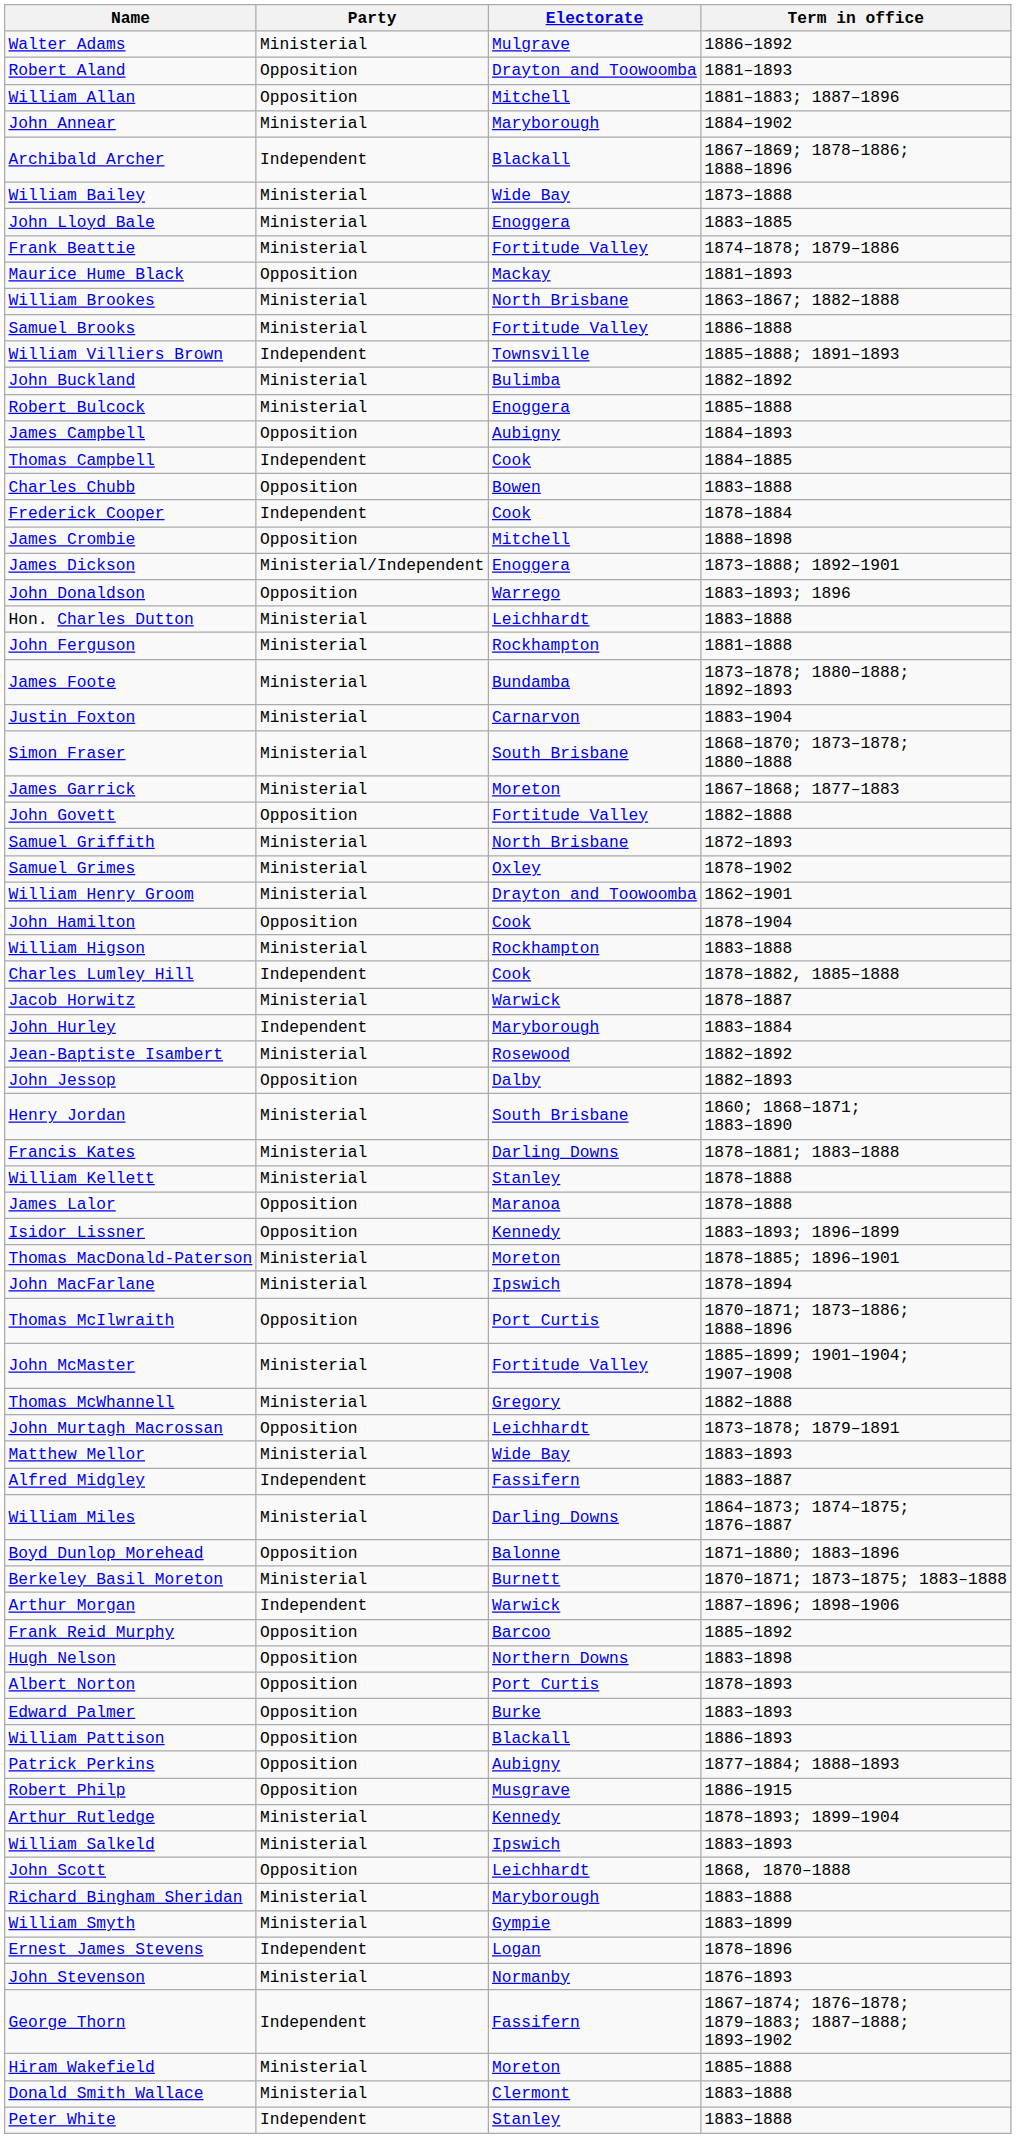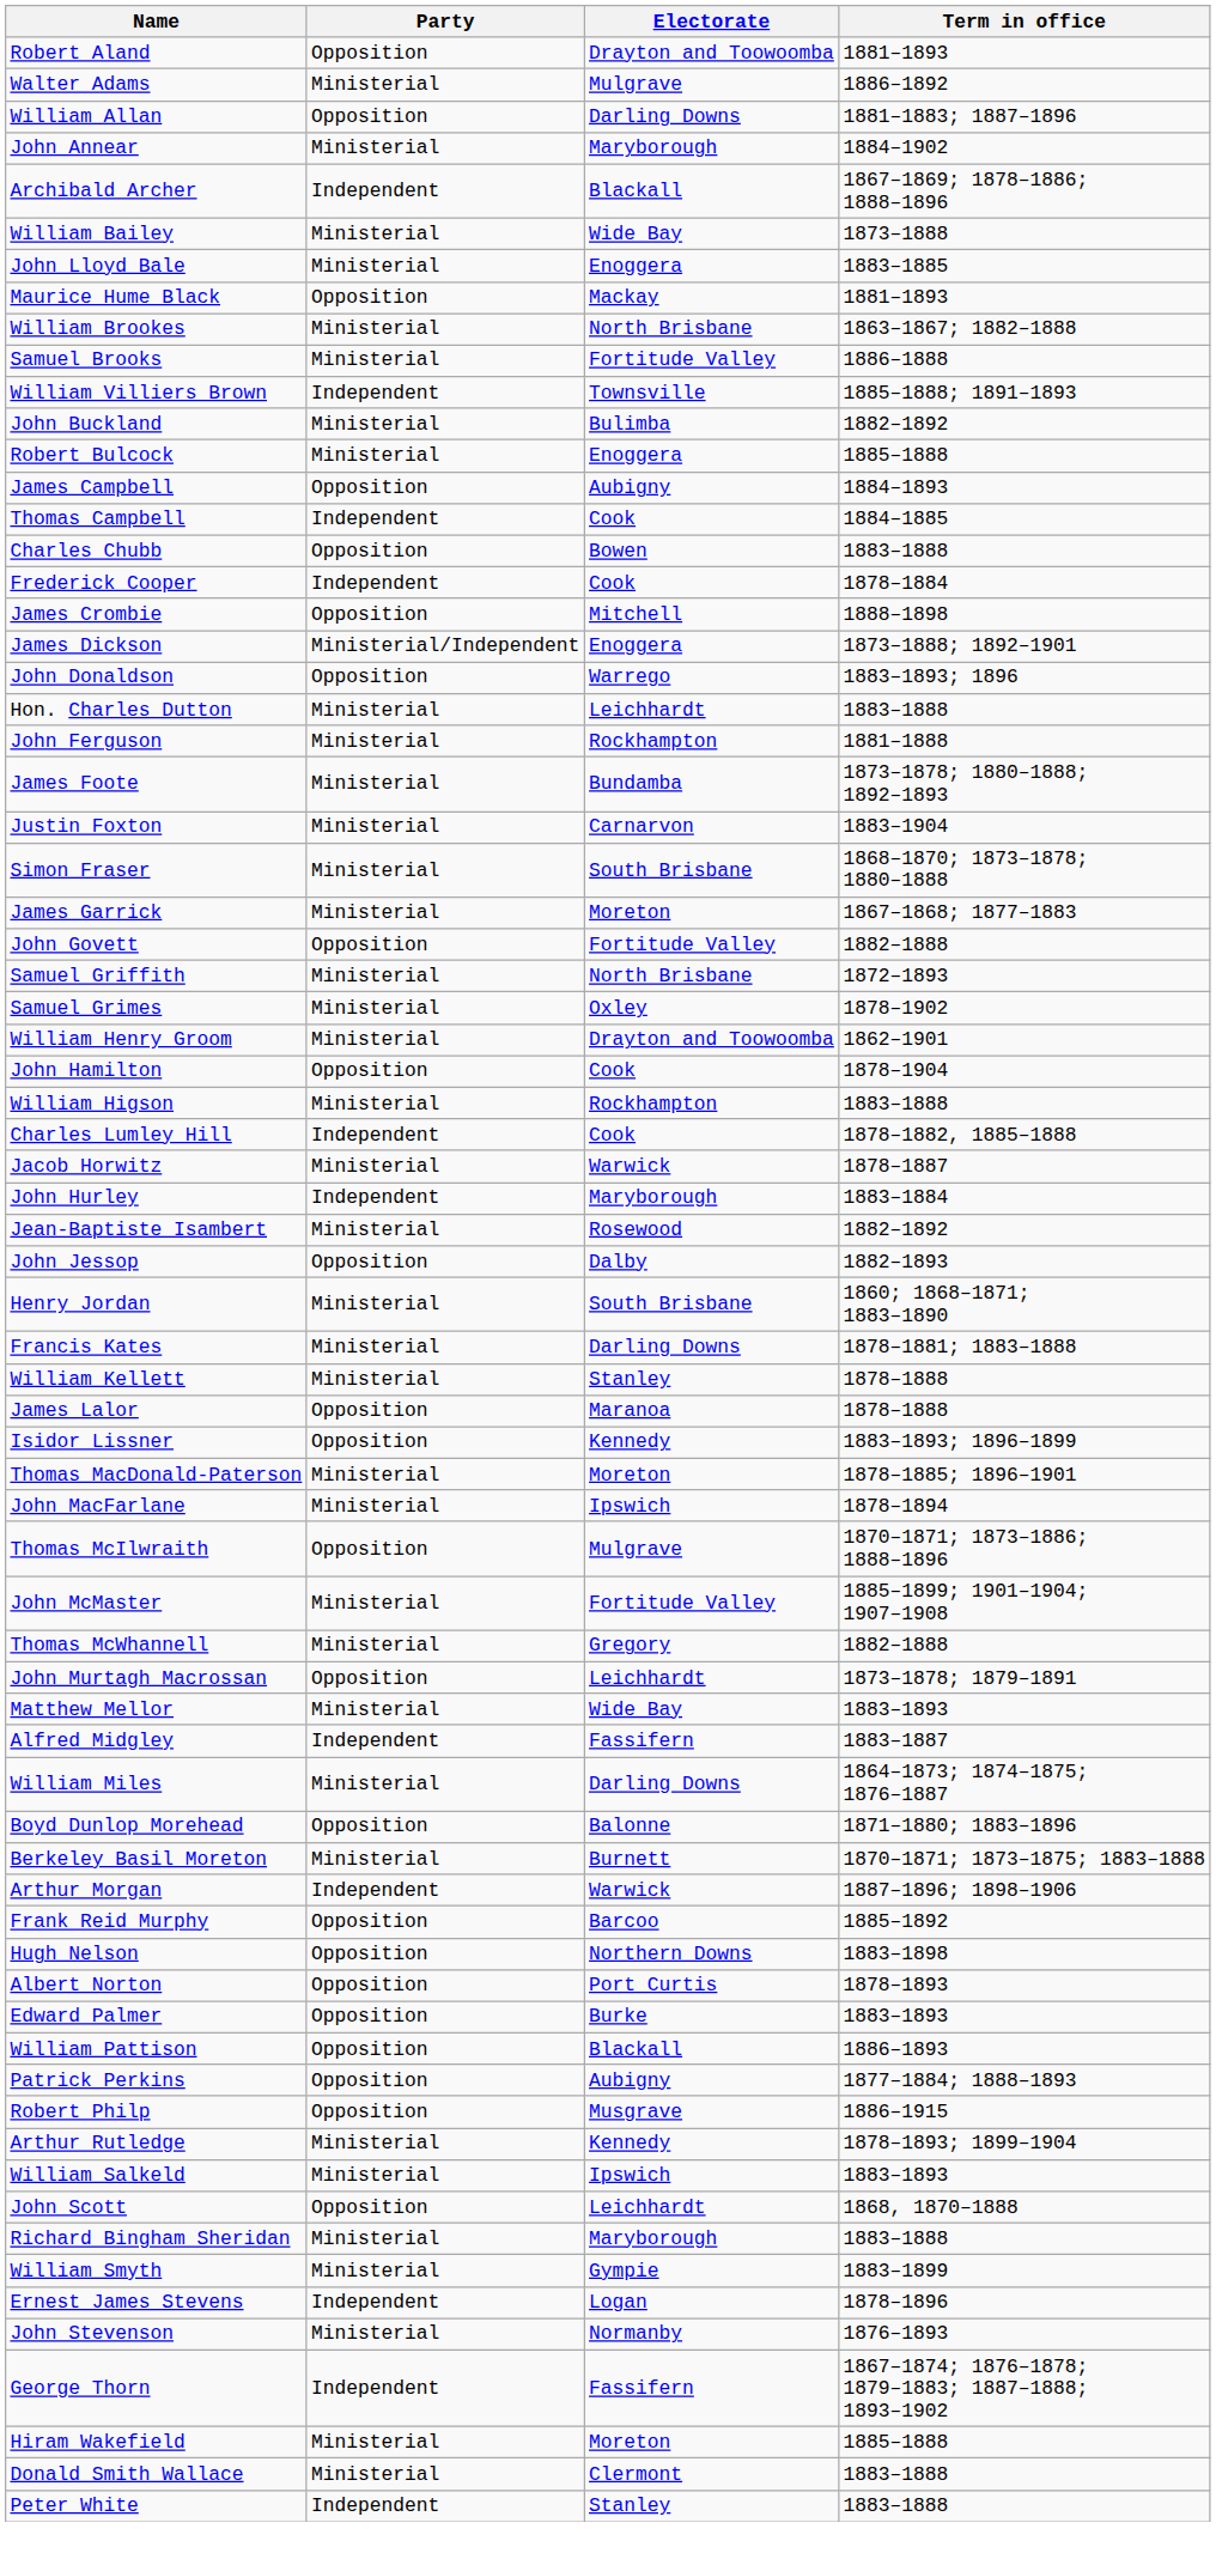rows swapped: Walter Adams <-> Robert Aland
William Allan | Electorate: Mitchell -> Darling Downs
- row: Frank Beattie | Ministerial | Fortitude Valley | 1874–1878; 1879–1886
Thomas McIlwraith | Electorate: Port Curtis -> Mulgrave
